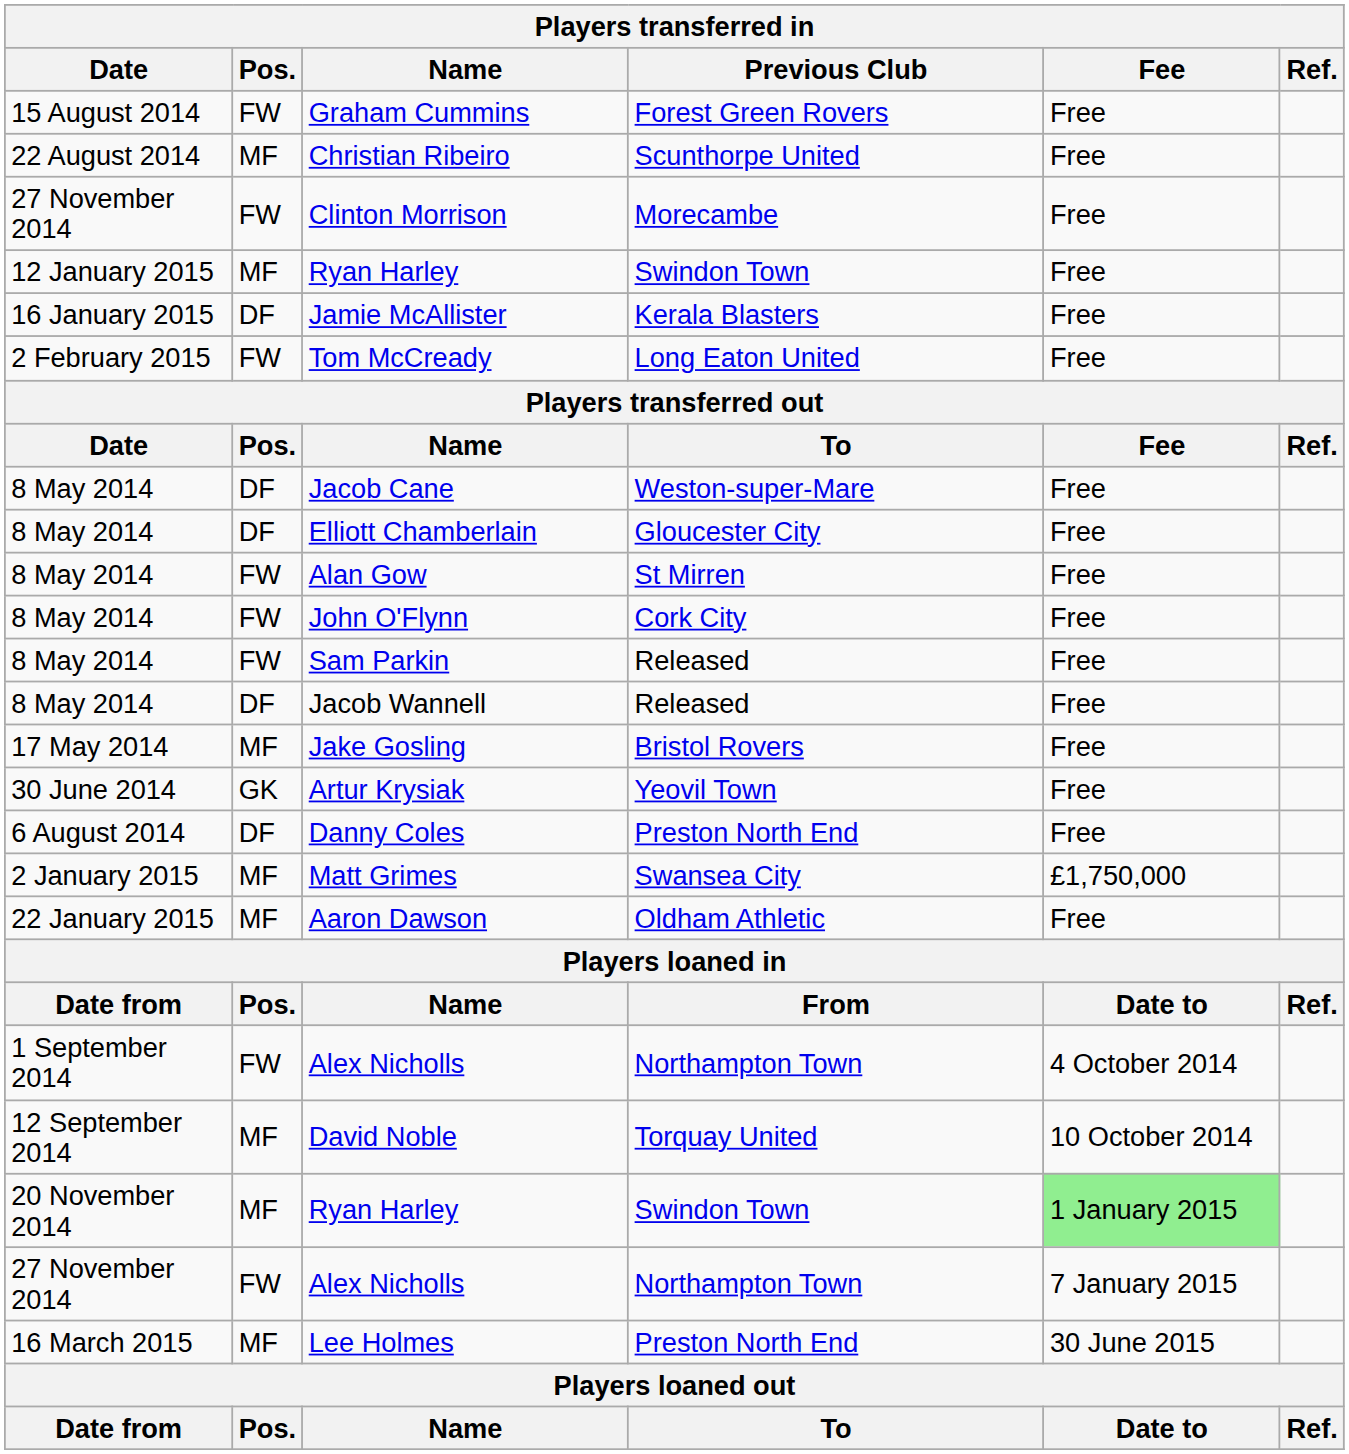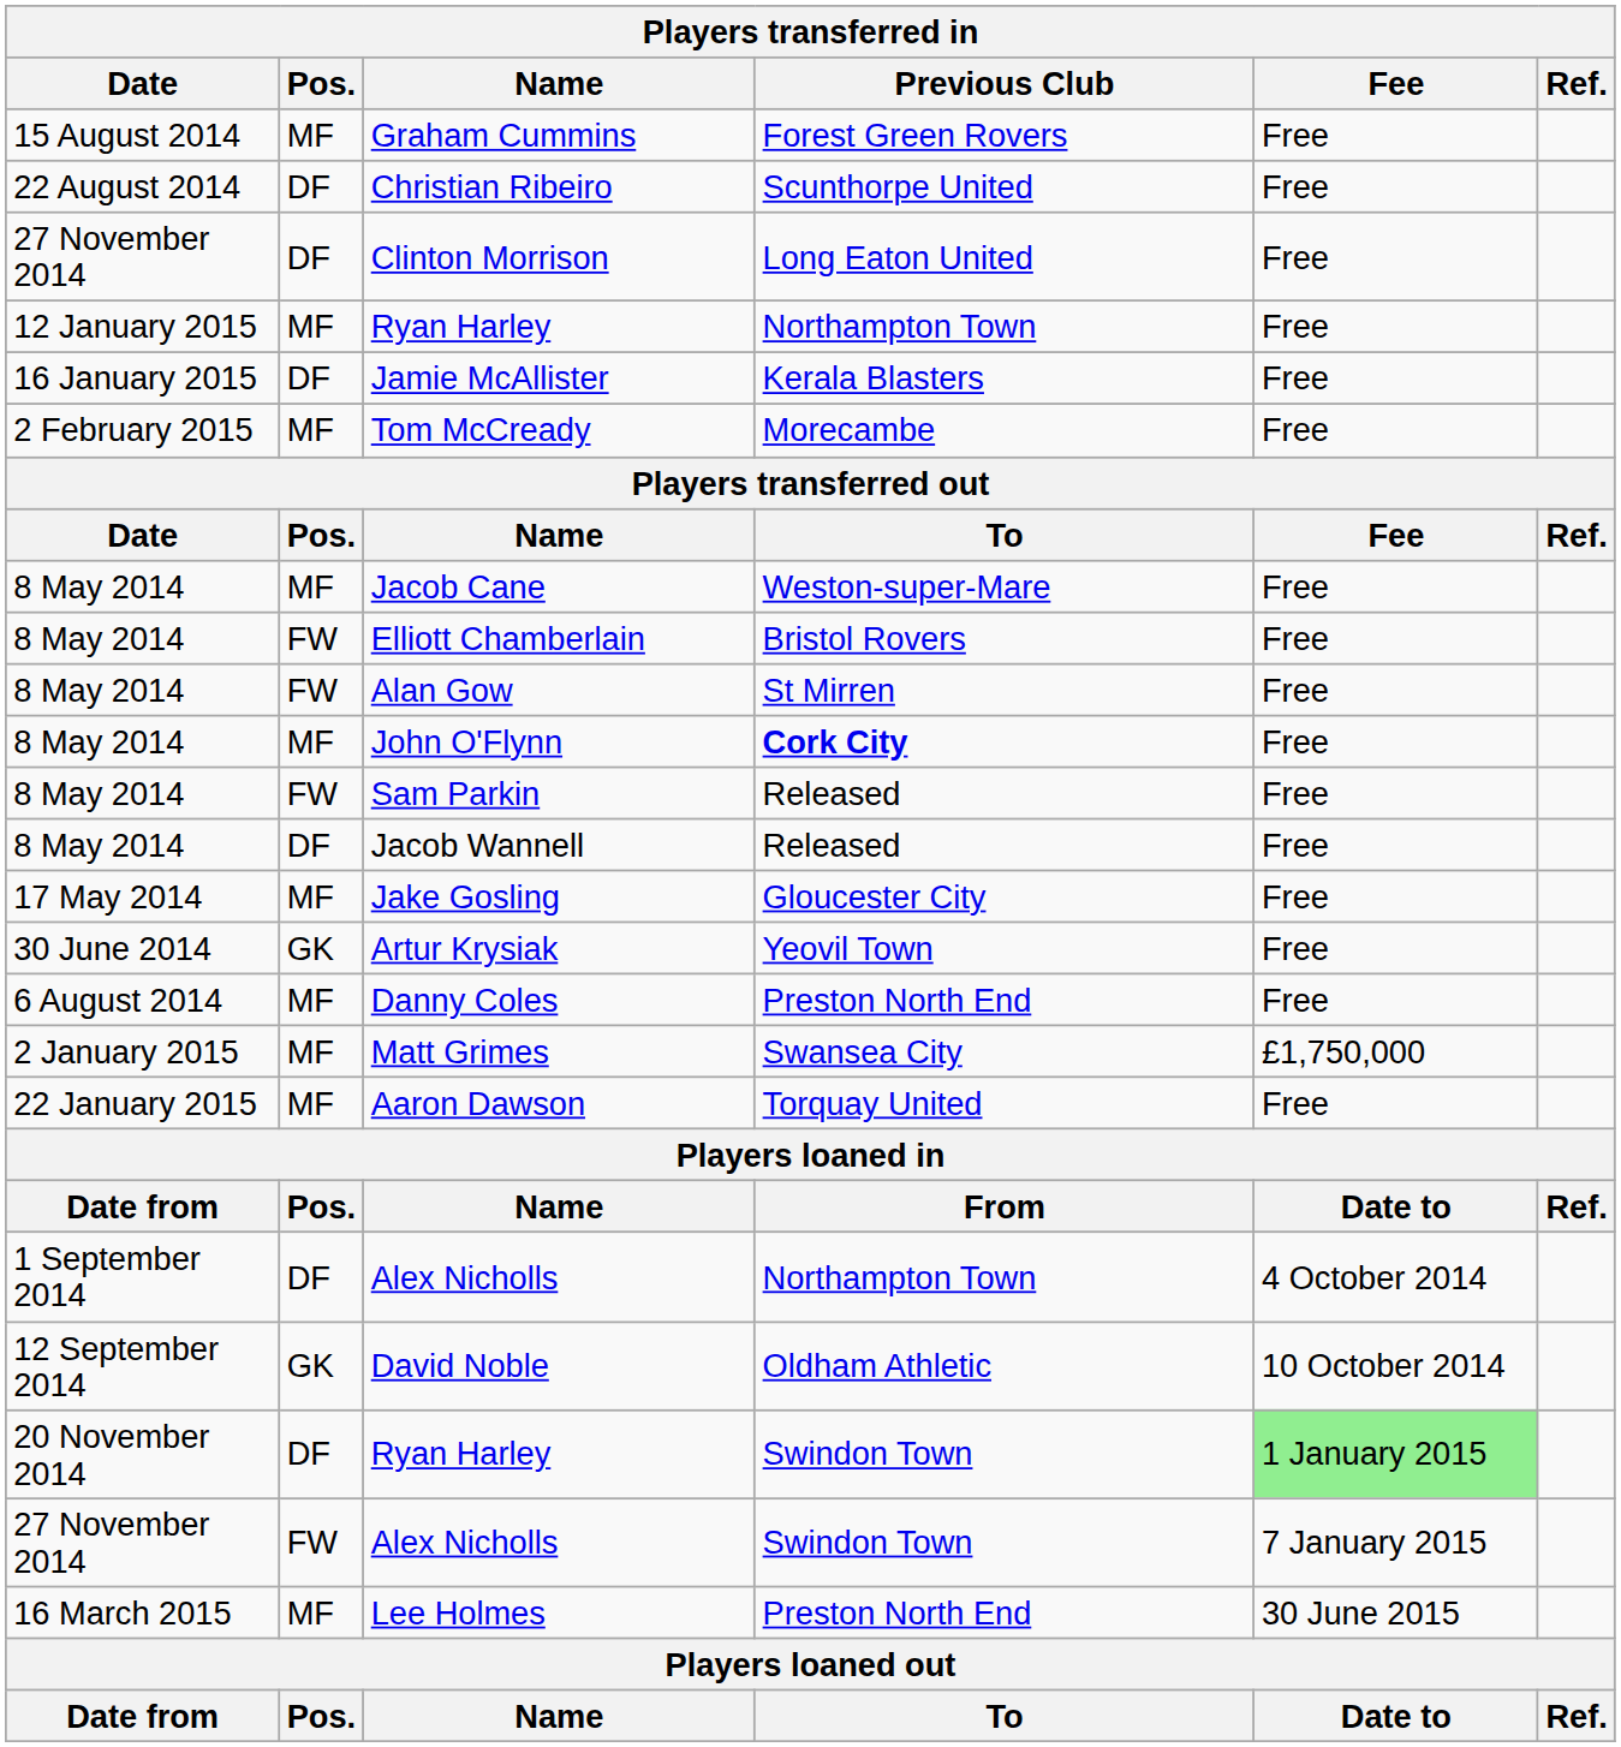Graham Cummins | Players transferred in / Pos.: FW -> MF
Christian Ribeiro | Players transferred in / Pos.: MF -> DF
Clinton Morrison | Players transferred in / Pos.: FW -> DF
Clinton Morrison | Players transferred in / Previous Club: Morecambe -> Long Eaton United
12 January 2015 / Ryan Harley | Players transferred in / Previous Club: Swindon Town -> Northampton Town
Tom McCready | Players transferred in / Pos.: FW -> MF
Tom McCready | Players transferred in / Previous Club: Long Eaton United -> Morecambe
Jacob Cane | Players transferred in / Pos.: DF -> MF
Elliott Chamberlain | Players transferred in / Pos.: DF -> FW
Elliott Chamberlain | Players transferred in / Previous Club: Gloucester City -> Bristol Rovers
John O'Flynn | Players transferred in / Pos.: FW -> MF
John O'Flynn | Players transferred in / Previous Club: normal -> bold
Jake Gosling | Players transferred in / Previous Club: Bristol Rovers -> Gloucester City
Danny Coles | Players transferred in / Pos.: DF -> MF
Aaron Dawson | Players transferred in / Previous Club: Oldham Athletic -> Torquay United
1 September 2014 / Alex Nicholls | Players transferred in / Pos.: FW -> DF
David Noble | Players transferred in / Pos.: MF -> GK
David Noble | Players transferred in / Previous Club: Torquay United -> Oldham Athletic
20 November 2014 / Ryan Harley | Players transferred in / Pos.: MF -> DF
27 November 2014 / Alex Nicholls | Players transferred in / Previous Club: Northampton Town -> Swindon Town
